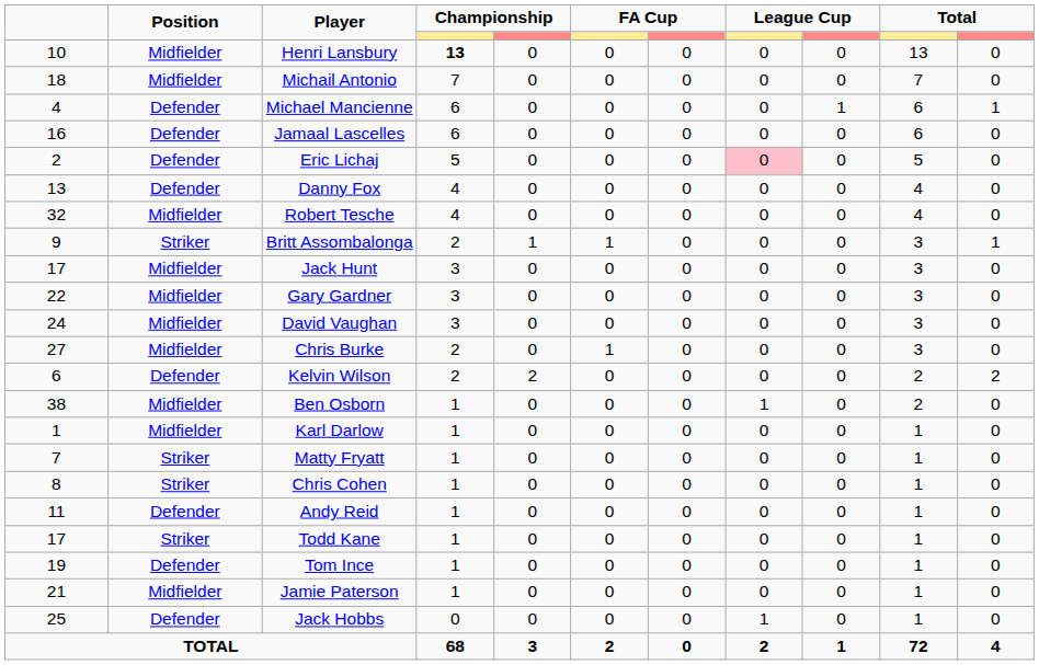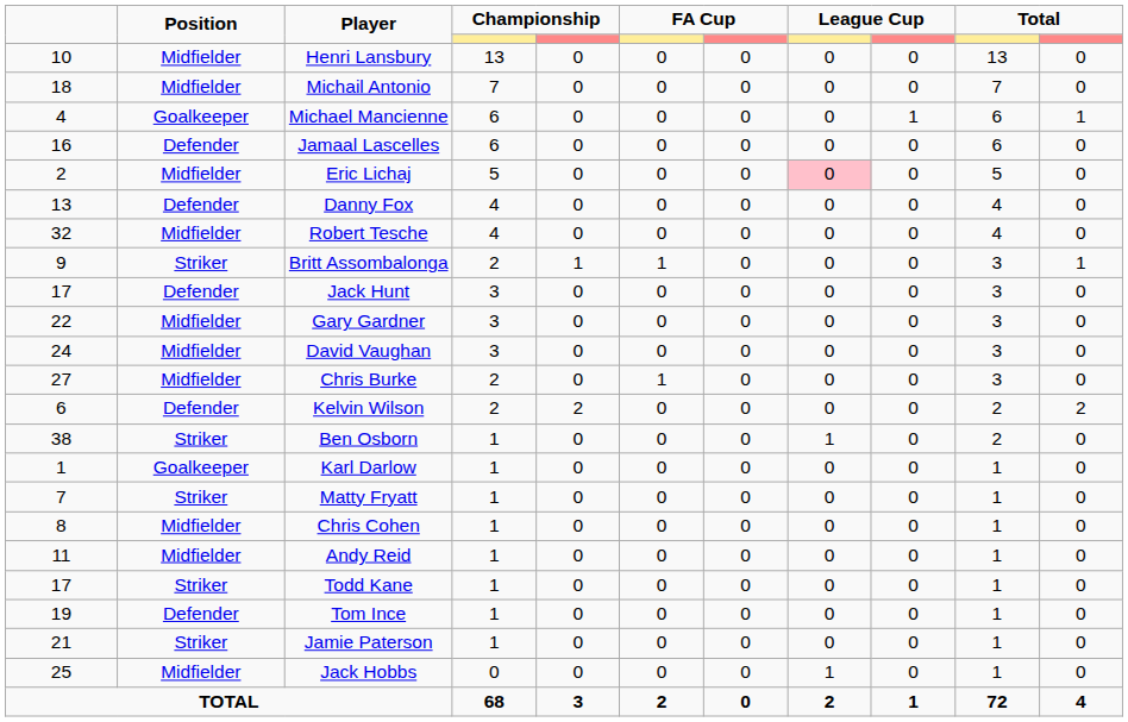Henri Lansbury | column 4: bold -> normal
Michael Mancienne | Position: Defender -> Goalkeeper
Eric Lichaj | Position: Defender -> Midfielder
Jack Hunt | Position: Midfielder -> Defender
Ben Osborn | Position: Midfielder -> Striker
Karl Darlow | Position: Midfielder -> Goalkeeper
Chris Cohen | Position: Striker -> Midfielder
Andy Reid | Position: Defender -> Midfielder
Jamie Paterson | Position: Midfielder -> Striker
Jack Hobbs | Position: Defender -> Midfielder
